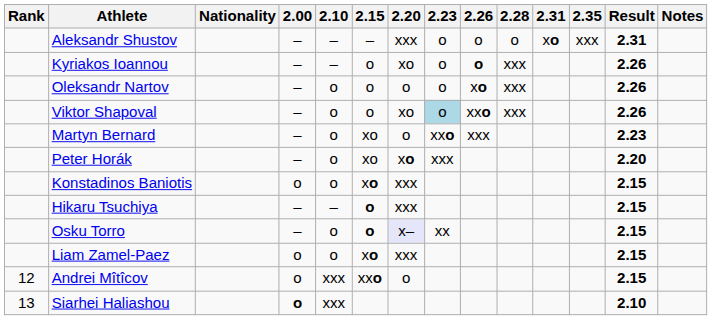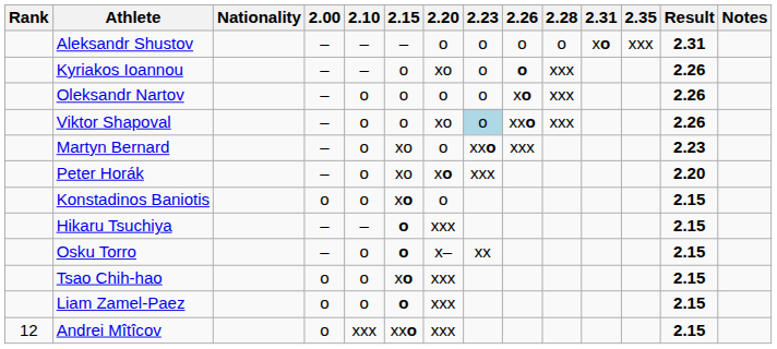Aleksandr Shustov | 2.20: xxx -> o
Konstadinos Baniotis | 2.20: xxx -> o
Osku Torro | 2.20: lavender background -> no background
+ row: Tsao Chih-hao | o | o | xo | xxx | 2.15
Liam Zamel-Paez | 2.15: xo -> o
Andrei Mîtîcov | 2.20: o -> xxx
- row: 13 | Siarhei Haliashou | o | xxx | 2.10
